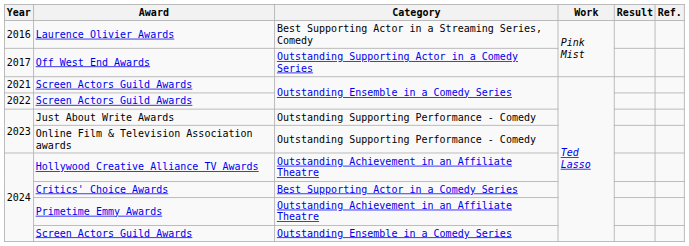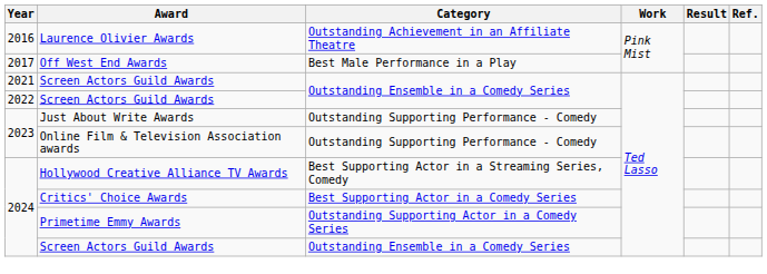Laurence Olivier Awards | Category: Best Supporting Actor in a Streaming Series, Comedy -> Outstanding Achievement in an Affiliate Theatre
Off West End Awards | Category: Outstanding Supporting Actor in a Comedy Series -> Best Male Performance in a Play
Hollywood Creative Alliance TV Awards | Category: Outstanding Achievement in an Affiliate Theatre -> Best Supporting Actor in a Streaming Series, Comedy
Primetime Emmy Awards | Category: Outstanding Achievement in an Affiliate Theatre -> Outstanding Supporting Actor in a Comedy Series
